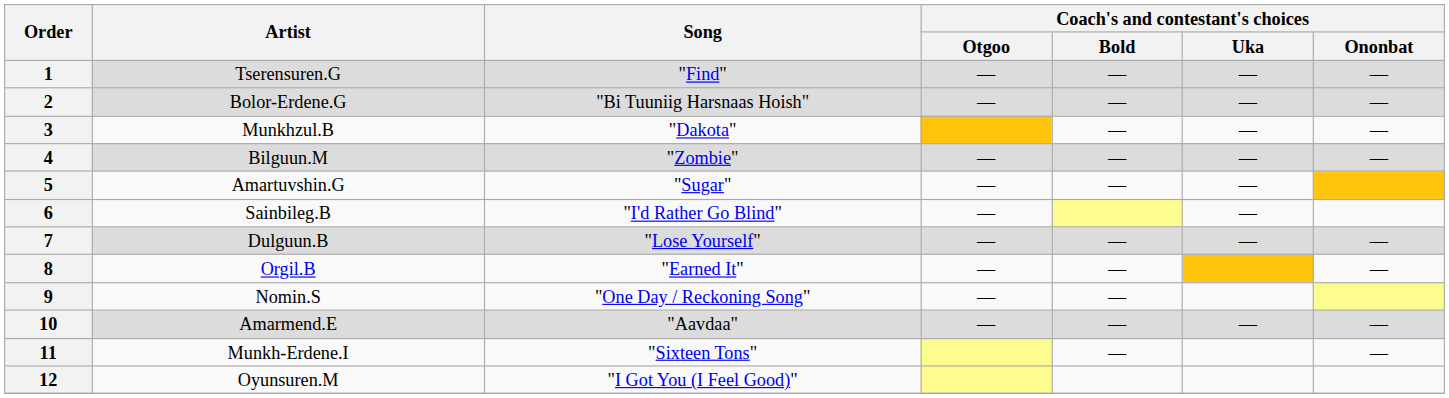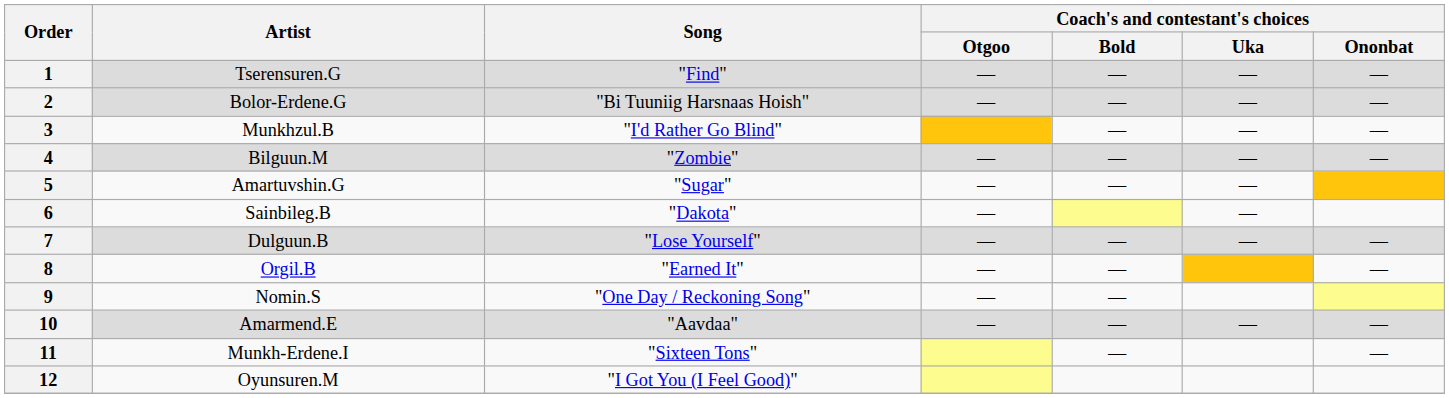3 | Song: "Dakota" -> "I'd Rather Go Blind"
6 | Song: "I'd Rather Go Blind" -> "Dakota"
